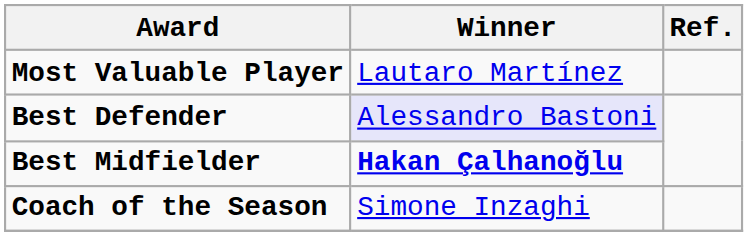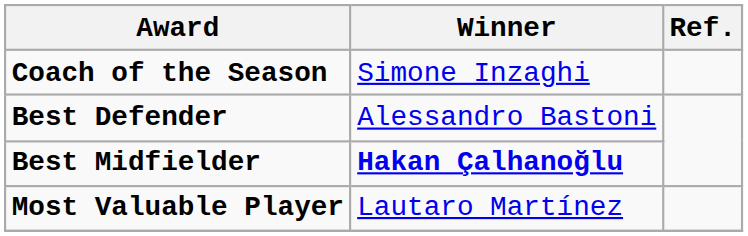rows swapped: Most Valuable Player <-> Coach of the Season
Best Defender | Winner: lavender background -> no background
